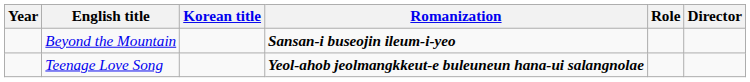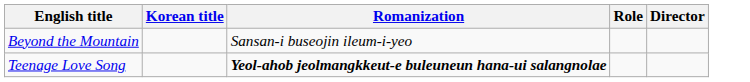- column: Year
Beyond the Mountain | Romanization: bold -> normal
